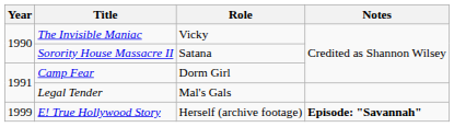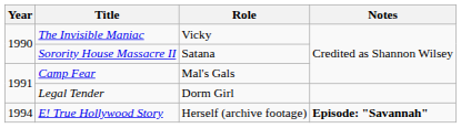Camp Fear | Role: Dorm Girl -> Mal's Gals
Legal Tender | Role: Mal's Gals -> Dorm Girl
E! True Hollywood Story | Year: 1999 -> 1994
